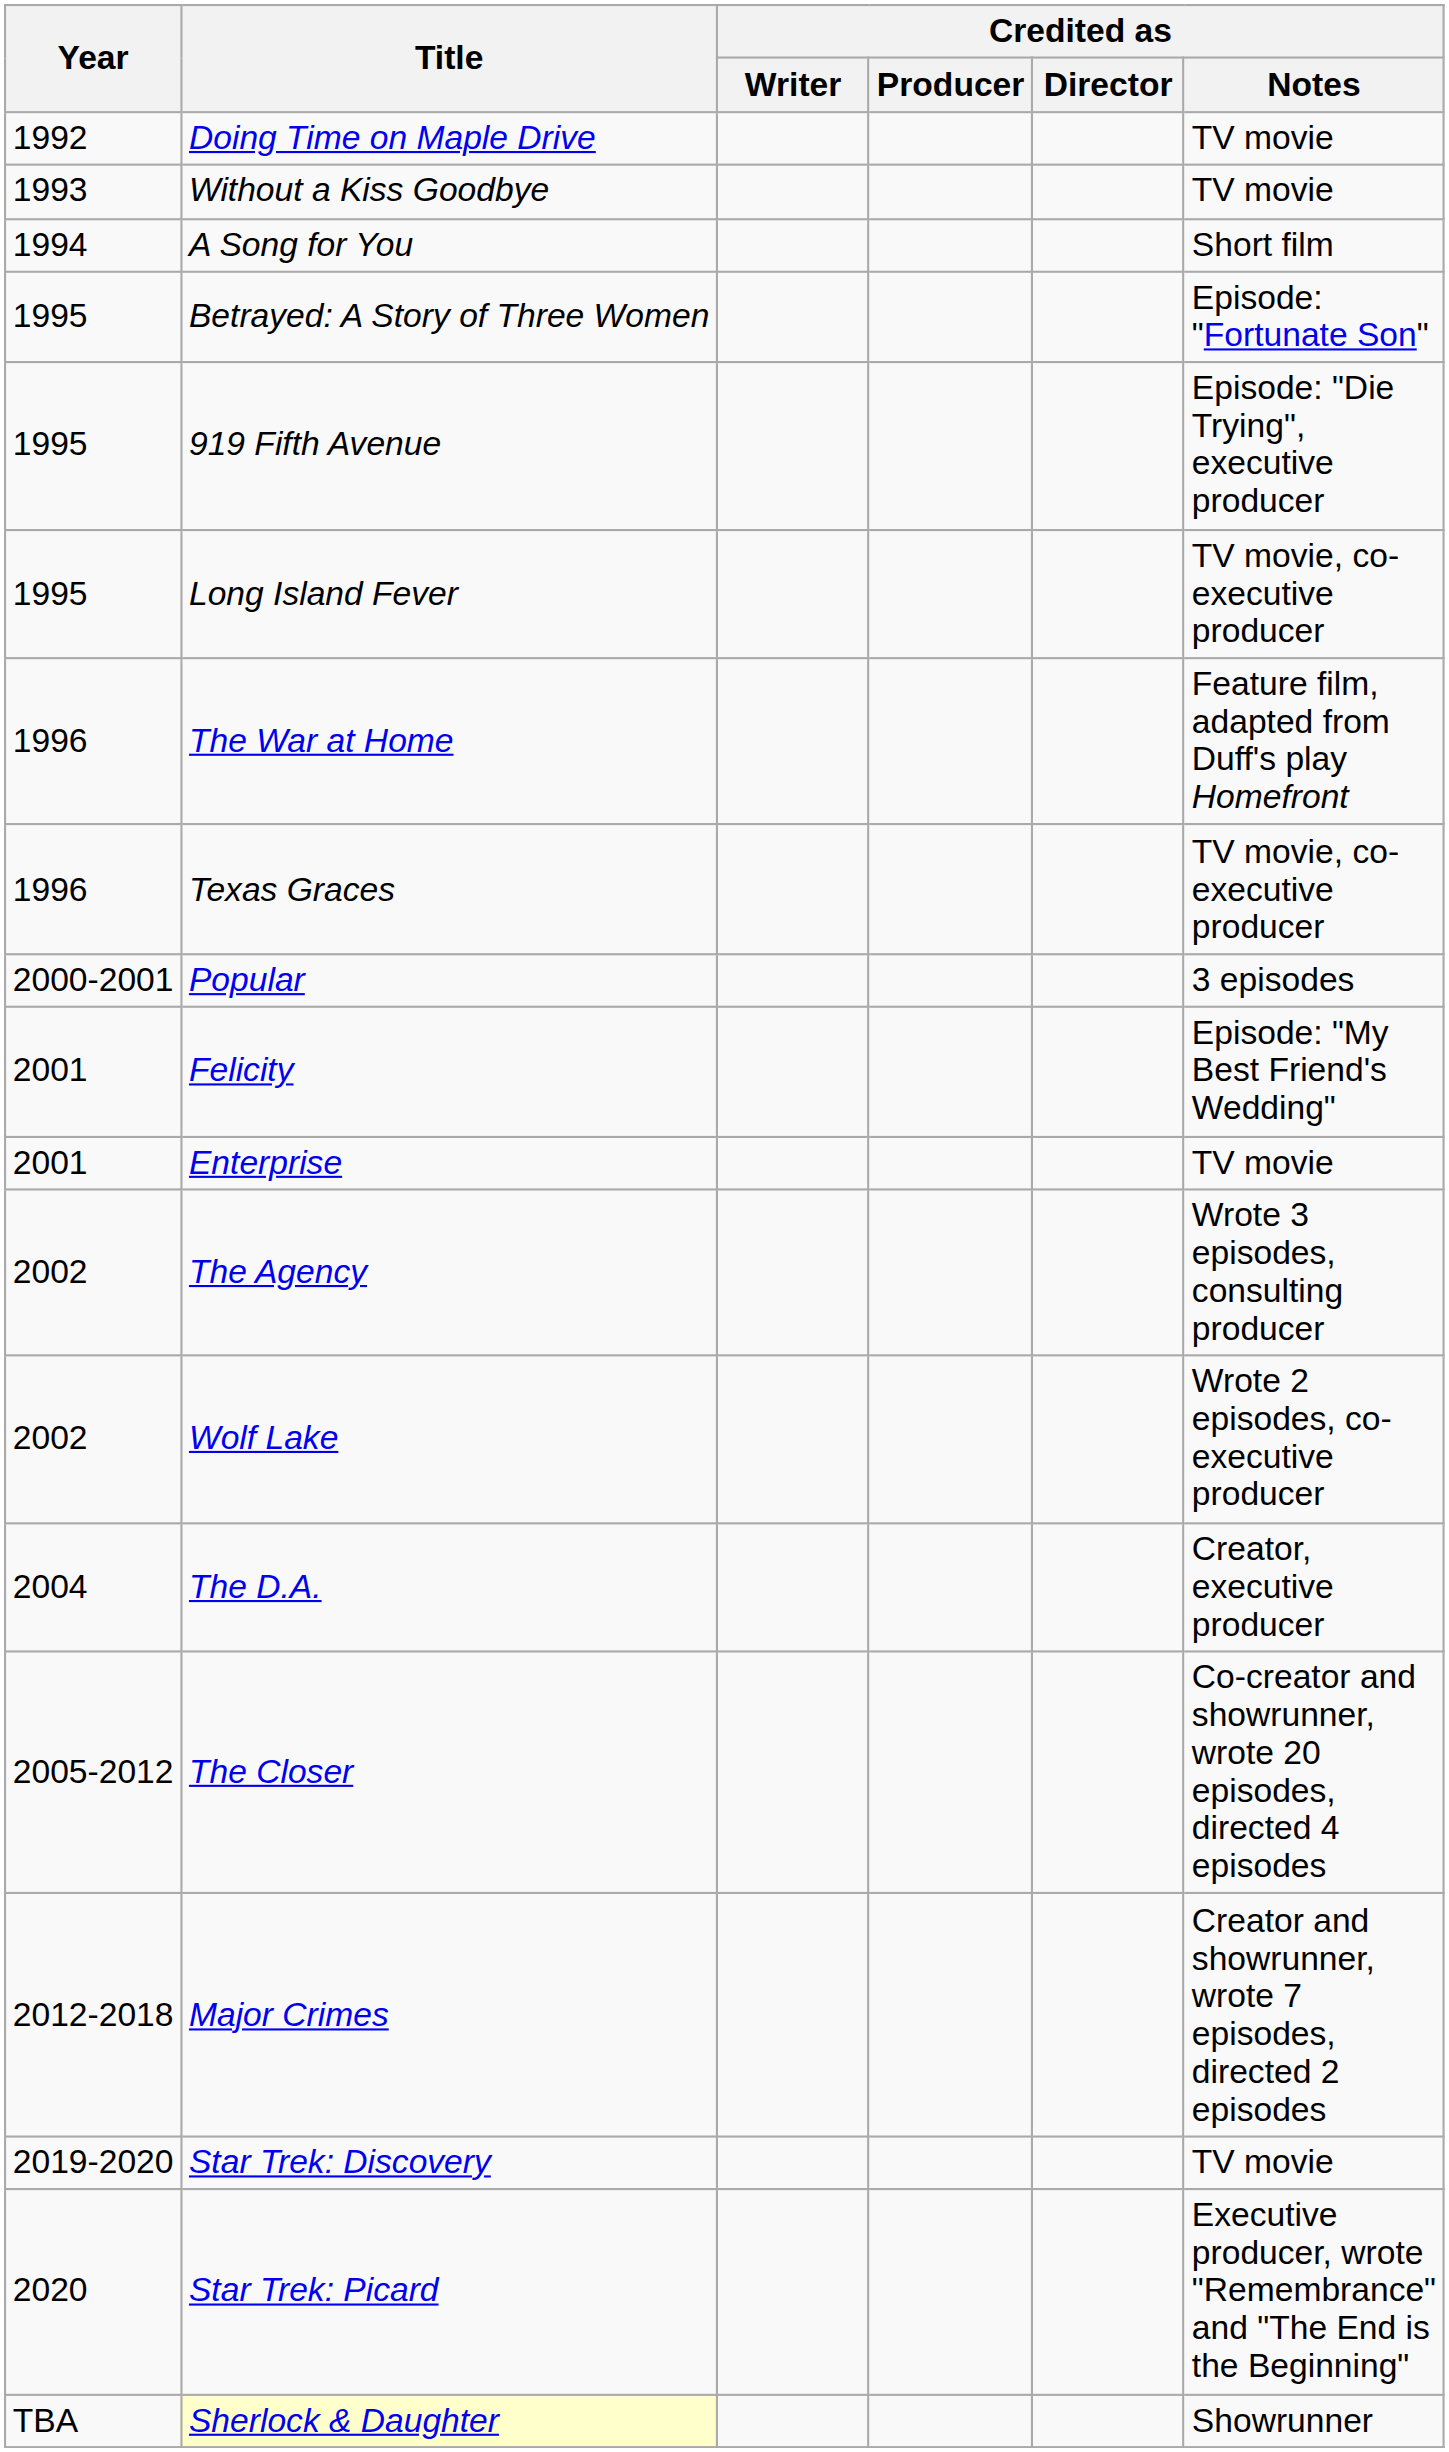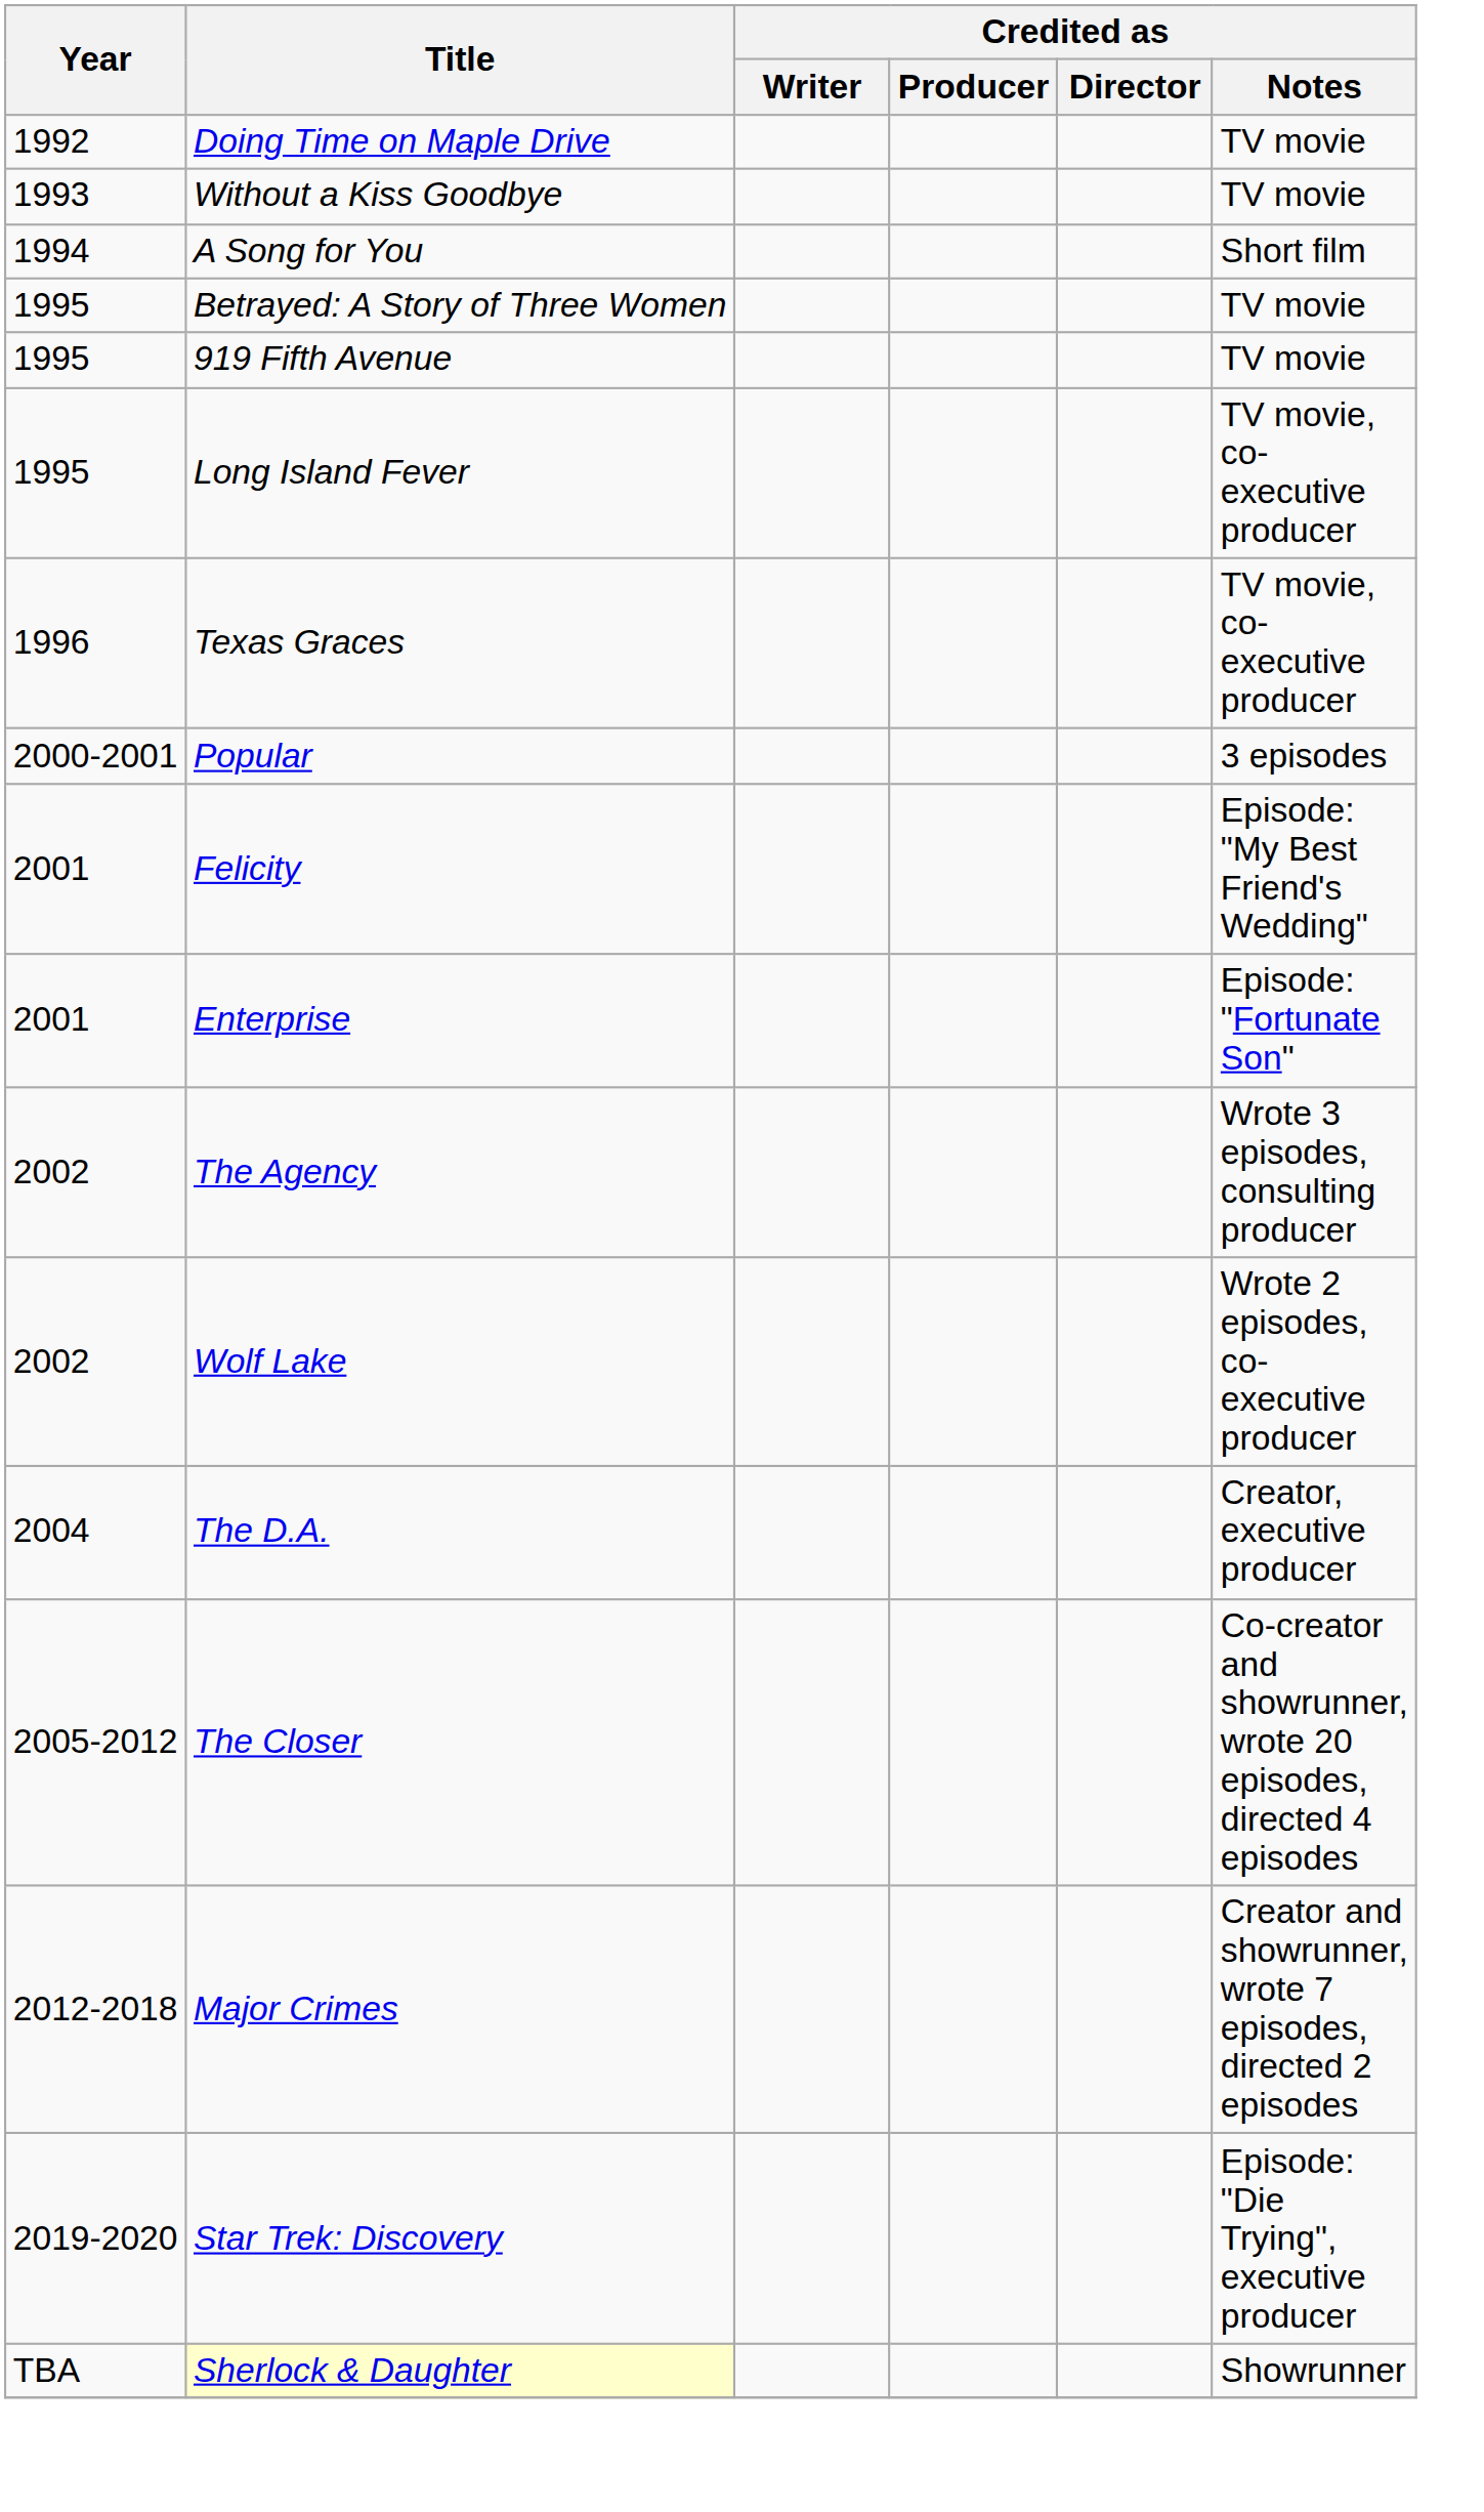Betrayed: A Story of Three Women | Credited as / Notes: Episode: "Fortunate Son" -> TV movie
919 Fifth Avenue | Credited as / Notes: Episode: "Die Trying", executive producer -> TV movie
- row: 1996 | The War at Home | Feature film, adapted from Duff's play Homefront
Enterprise | Credited as / Notes: TV movie -> Episode: "Fortunate Son"
Star Trek: Discovery | Credited as / Notes: TV movie -> Episode: "Die Trying", executive producer
- row: 2020 | Star Trek: Picard | Executive producer, wrote "Remembrance" and "The End is the Beginning"
